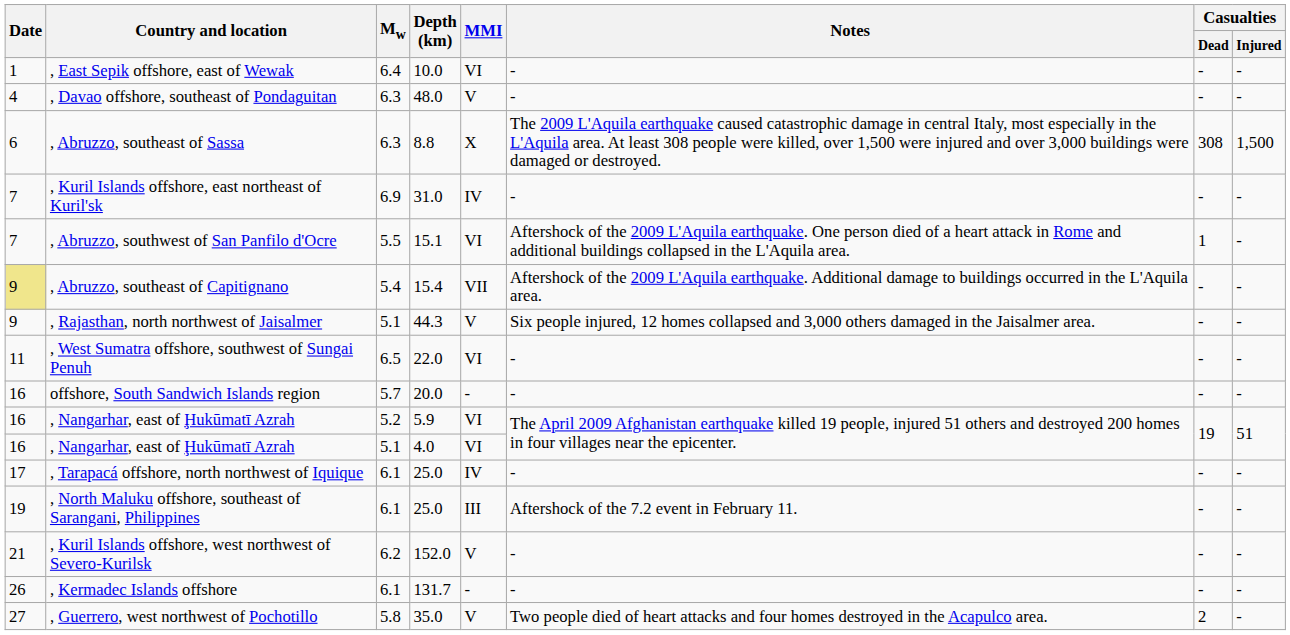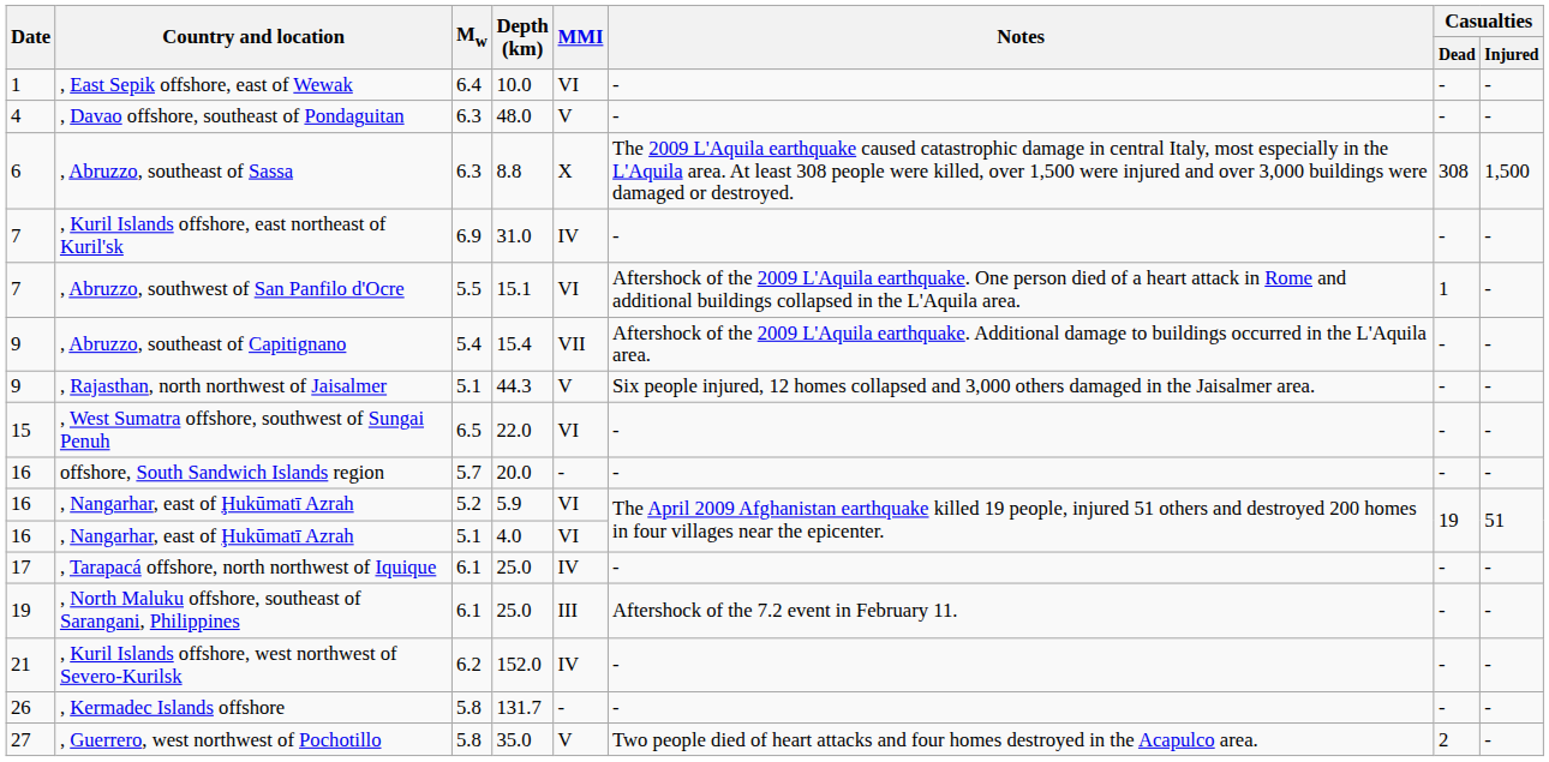, Abruzzo, southeast of Capitignano | Date: khaki background -> no background
, West Sumatra offshore, southwest of Sungai Penuh | Date: 11 -> 15
, Kuril Islands offshore, west northwest of Severo-Kurilsk | MMI: V -> IV
, Kermadec Islands offshore | Mw: 6.1 -> 5.8
